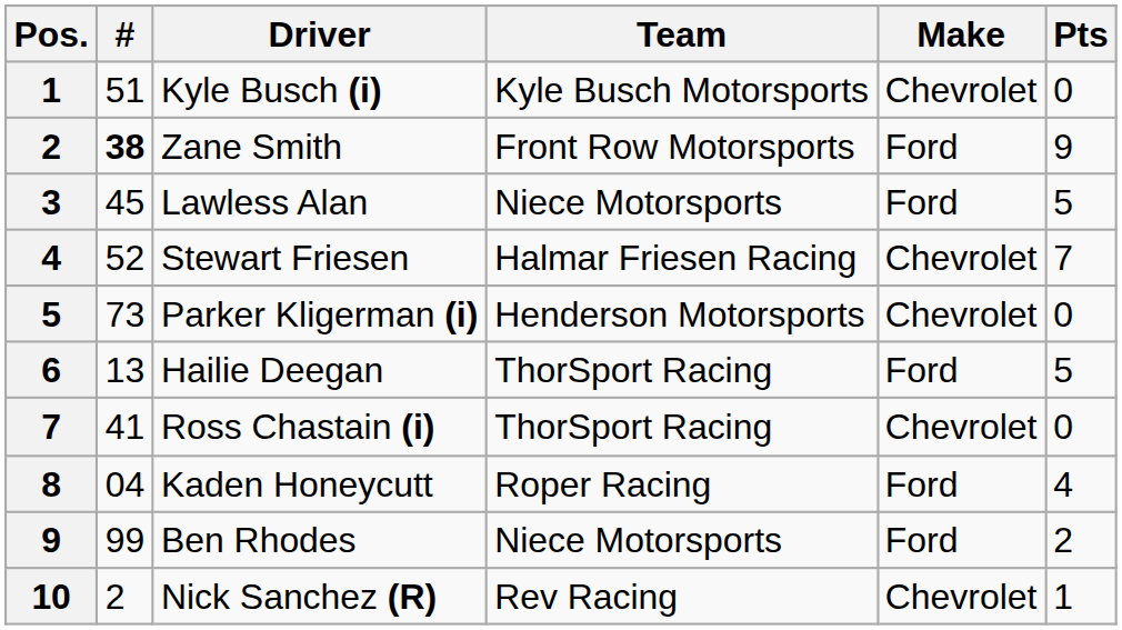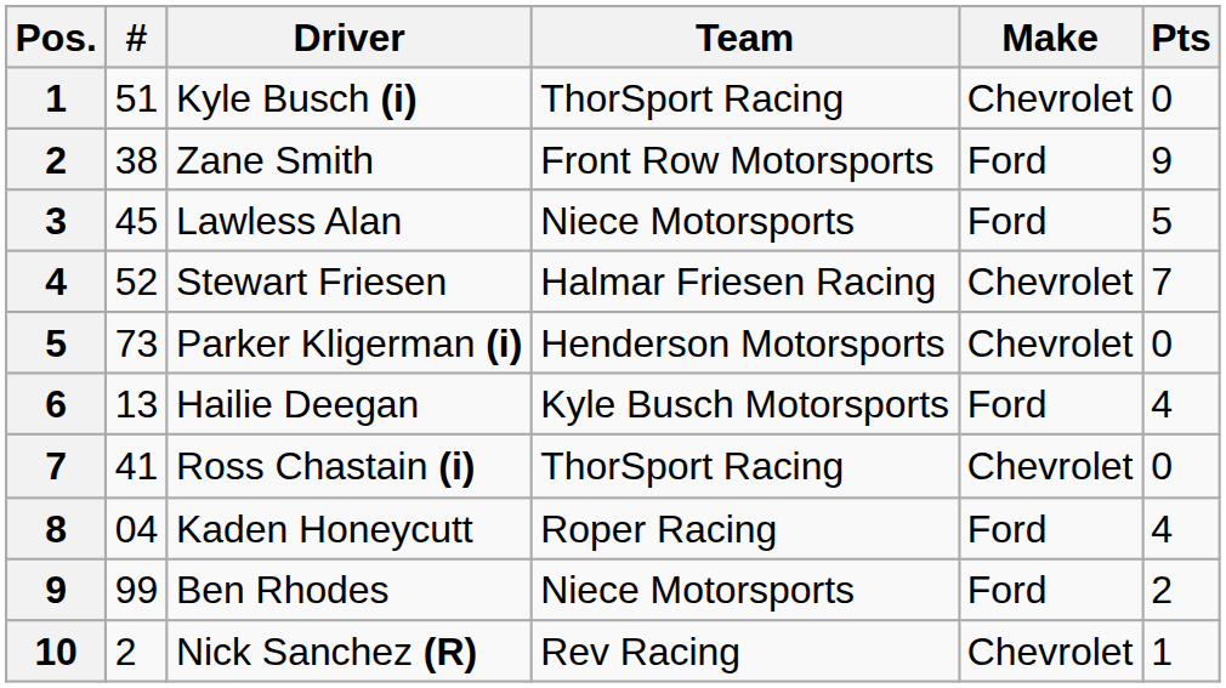Kyle Busch (i) | Team: Kyle Busch Motorsports -> ThorSport Racing
Zane Smith | #: bold -> normal
Hailie Deegan | Team: ThorSport Racing -> Kyle Busch Motorsports
Hailie Deegan | Pts: 5 -> 4
